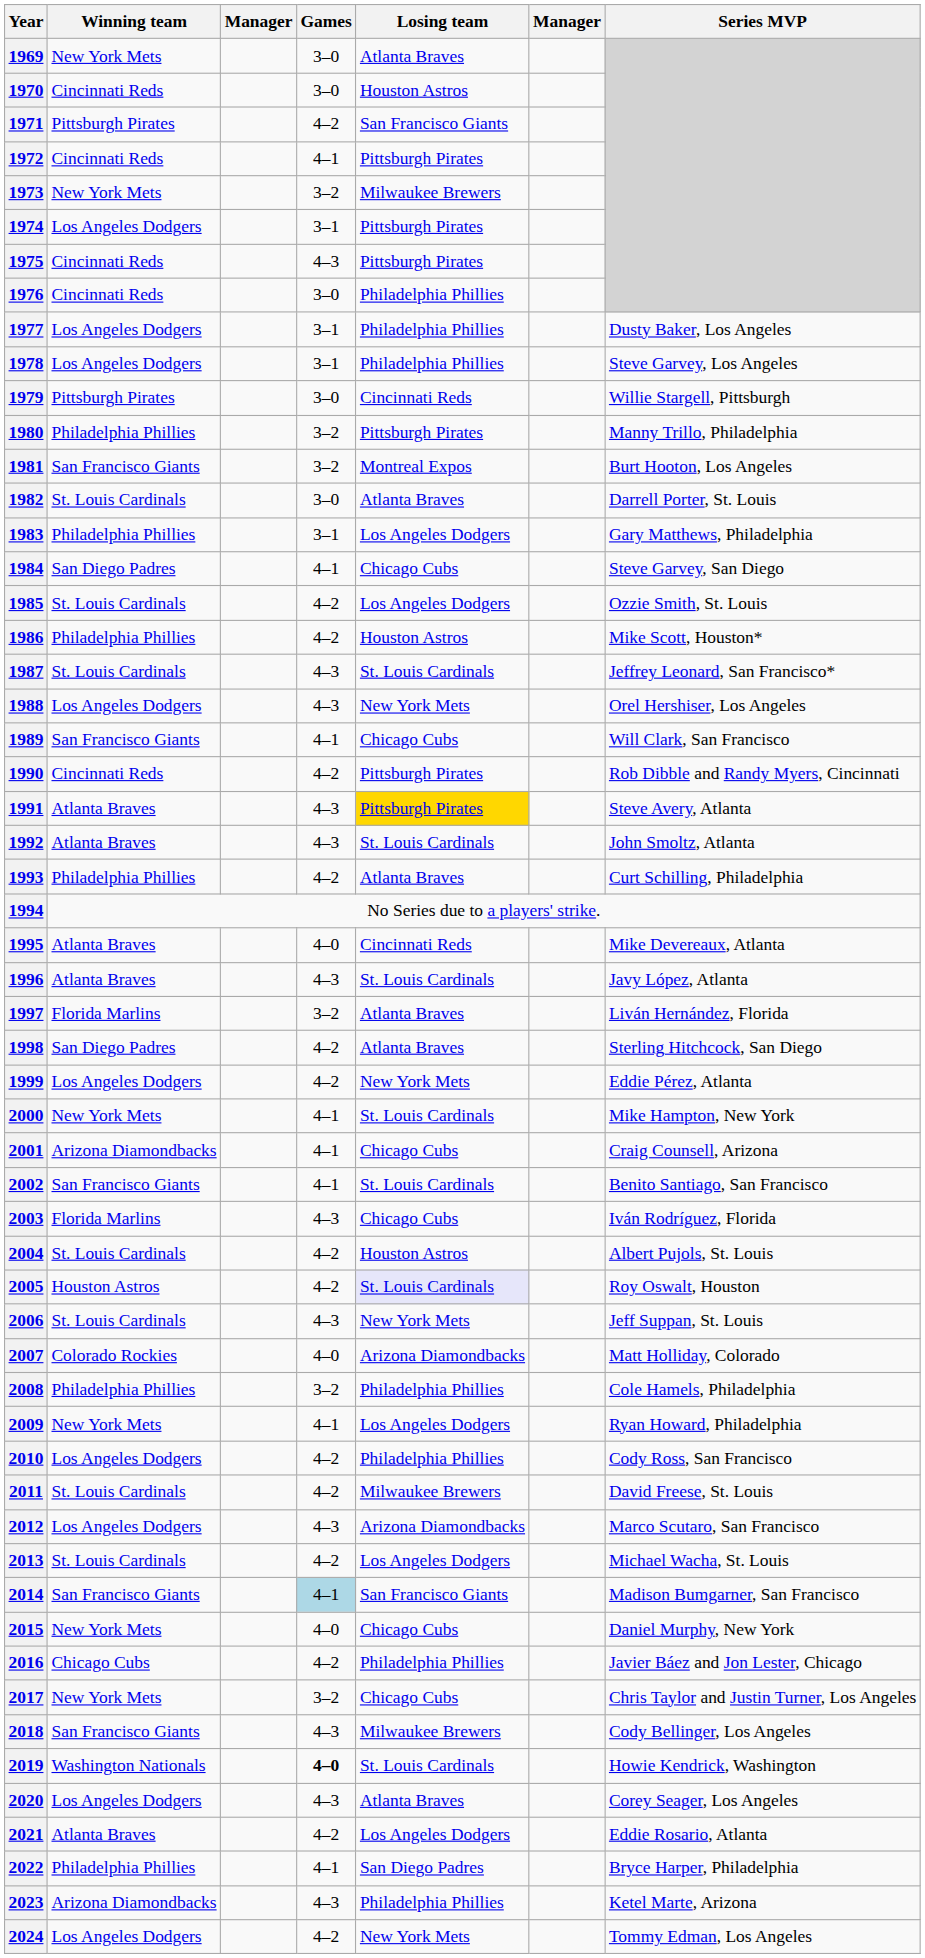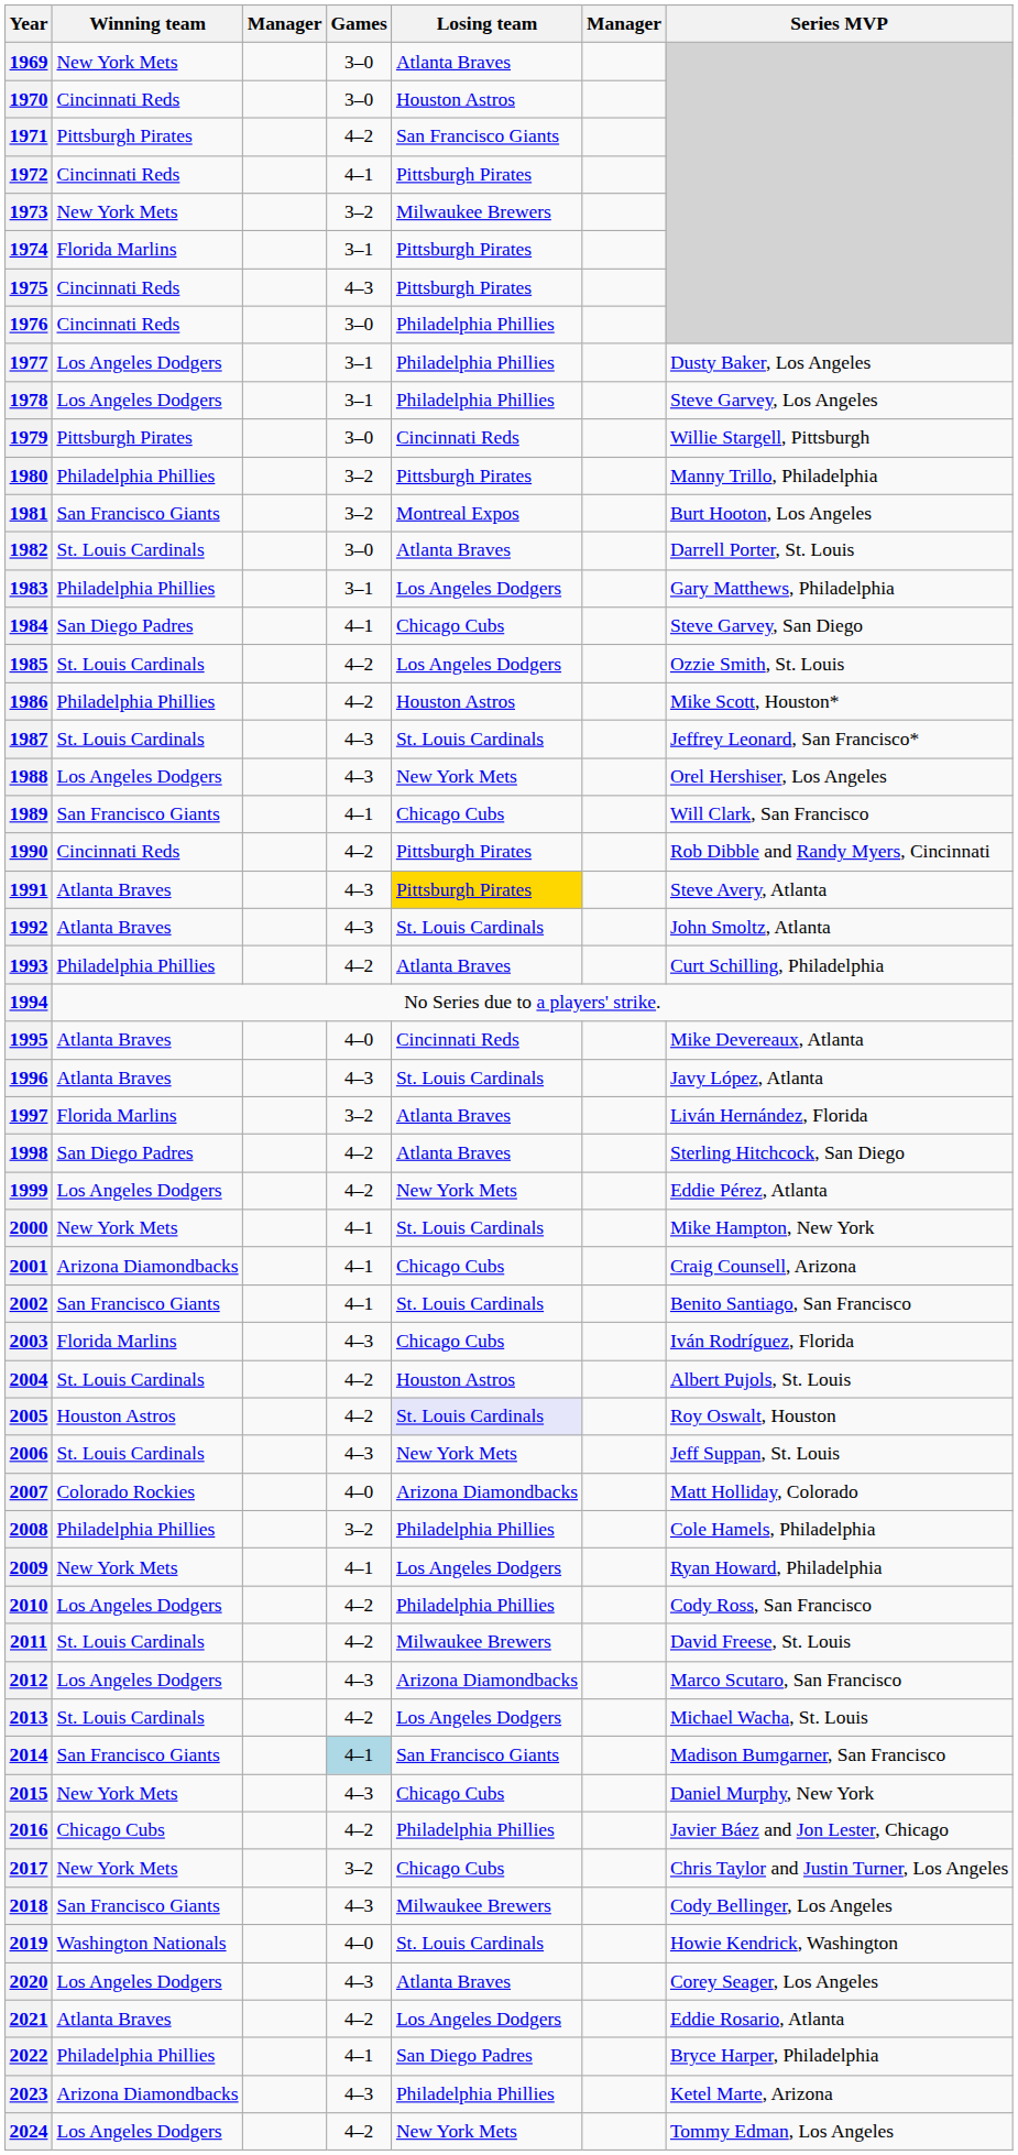1974 | Winning team: Los Angeles Dodgers -> Florida Marlins
2015 | Games: 4–0 -> 4–3
2019 | Games: bold -> normal
